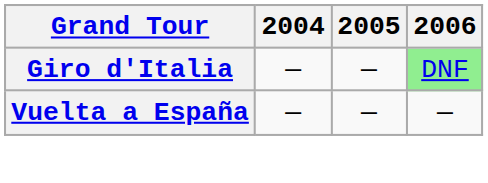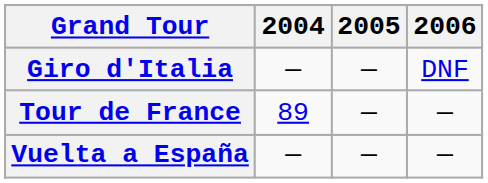Giro d'Italia | 2006: lightgreen background -> no background
+ row: Tour de France | 89 | — | —
